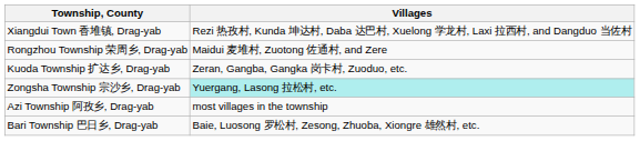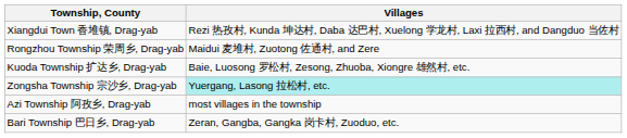Kuoda Township 扩达乡, Drag-yab | Villages: Zeran, Gangba, Gangka 岗卡村, Zuoduo, etc. -> Baie, Luosong 罗松村, Zesong, Zhuoba, Xiongre 雄然村, etc.
Bari Township 巴日乡, Drag-yab | Villages: Baie, Luosong 罗松村, Zesong, Zhuoba, Xiongre 雄然村, etc. -> Zeran, Gangba, Gangka 岗卡村, Zuoduo, etc.
